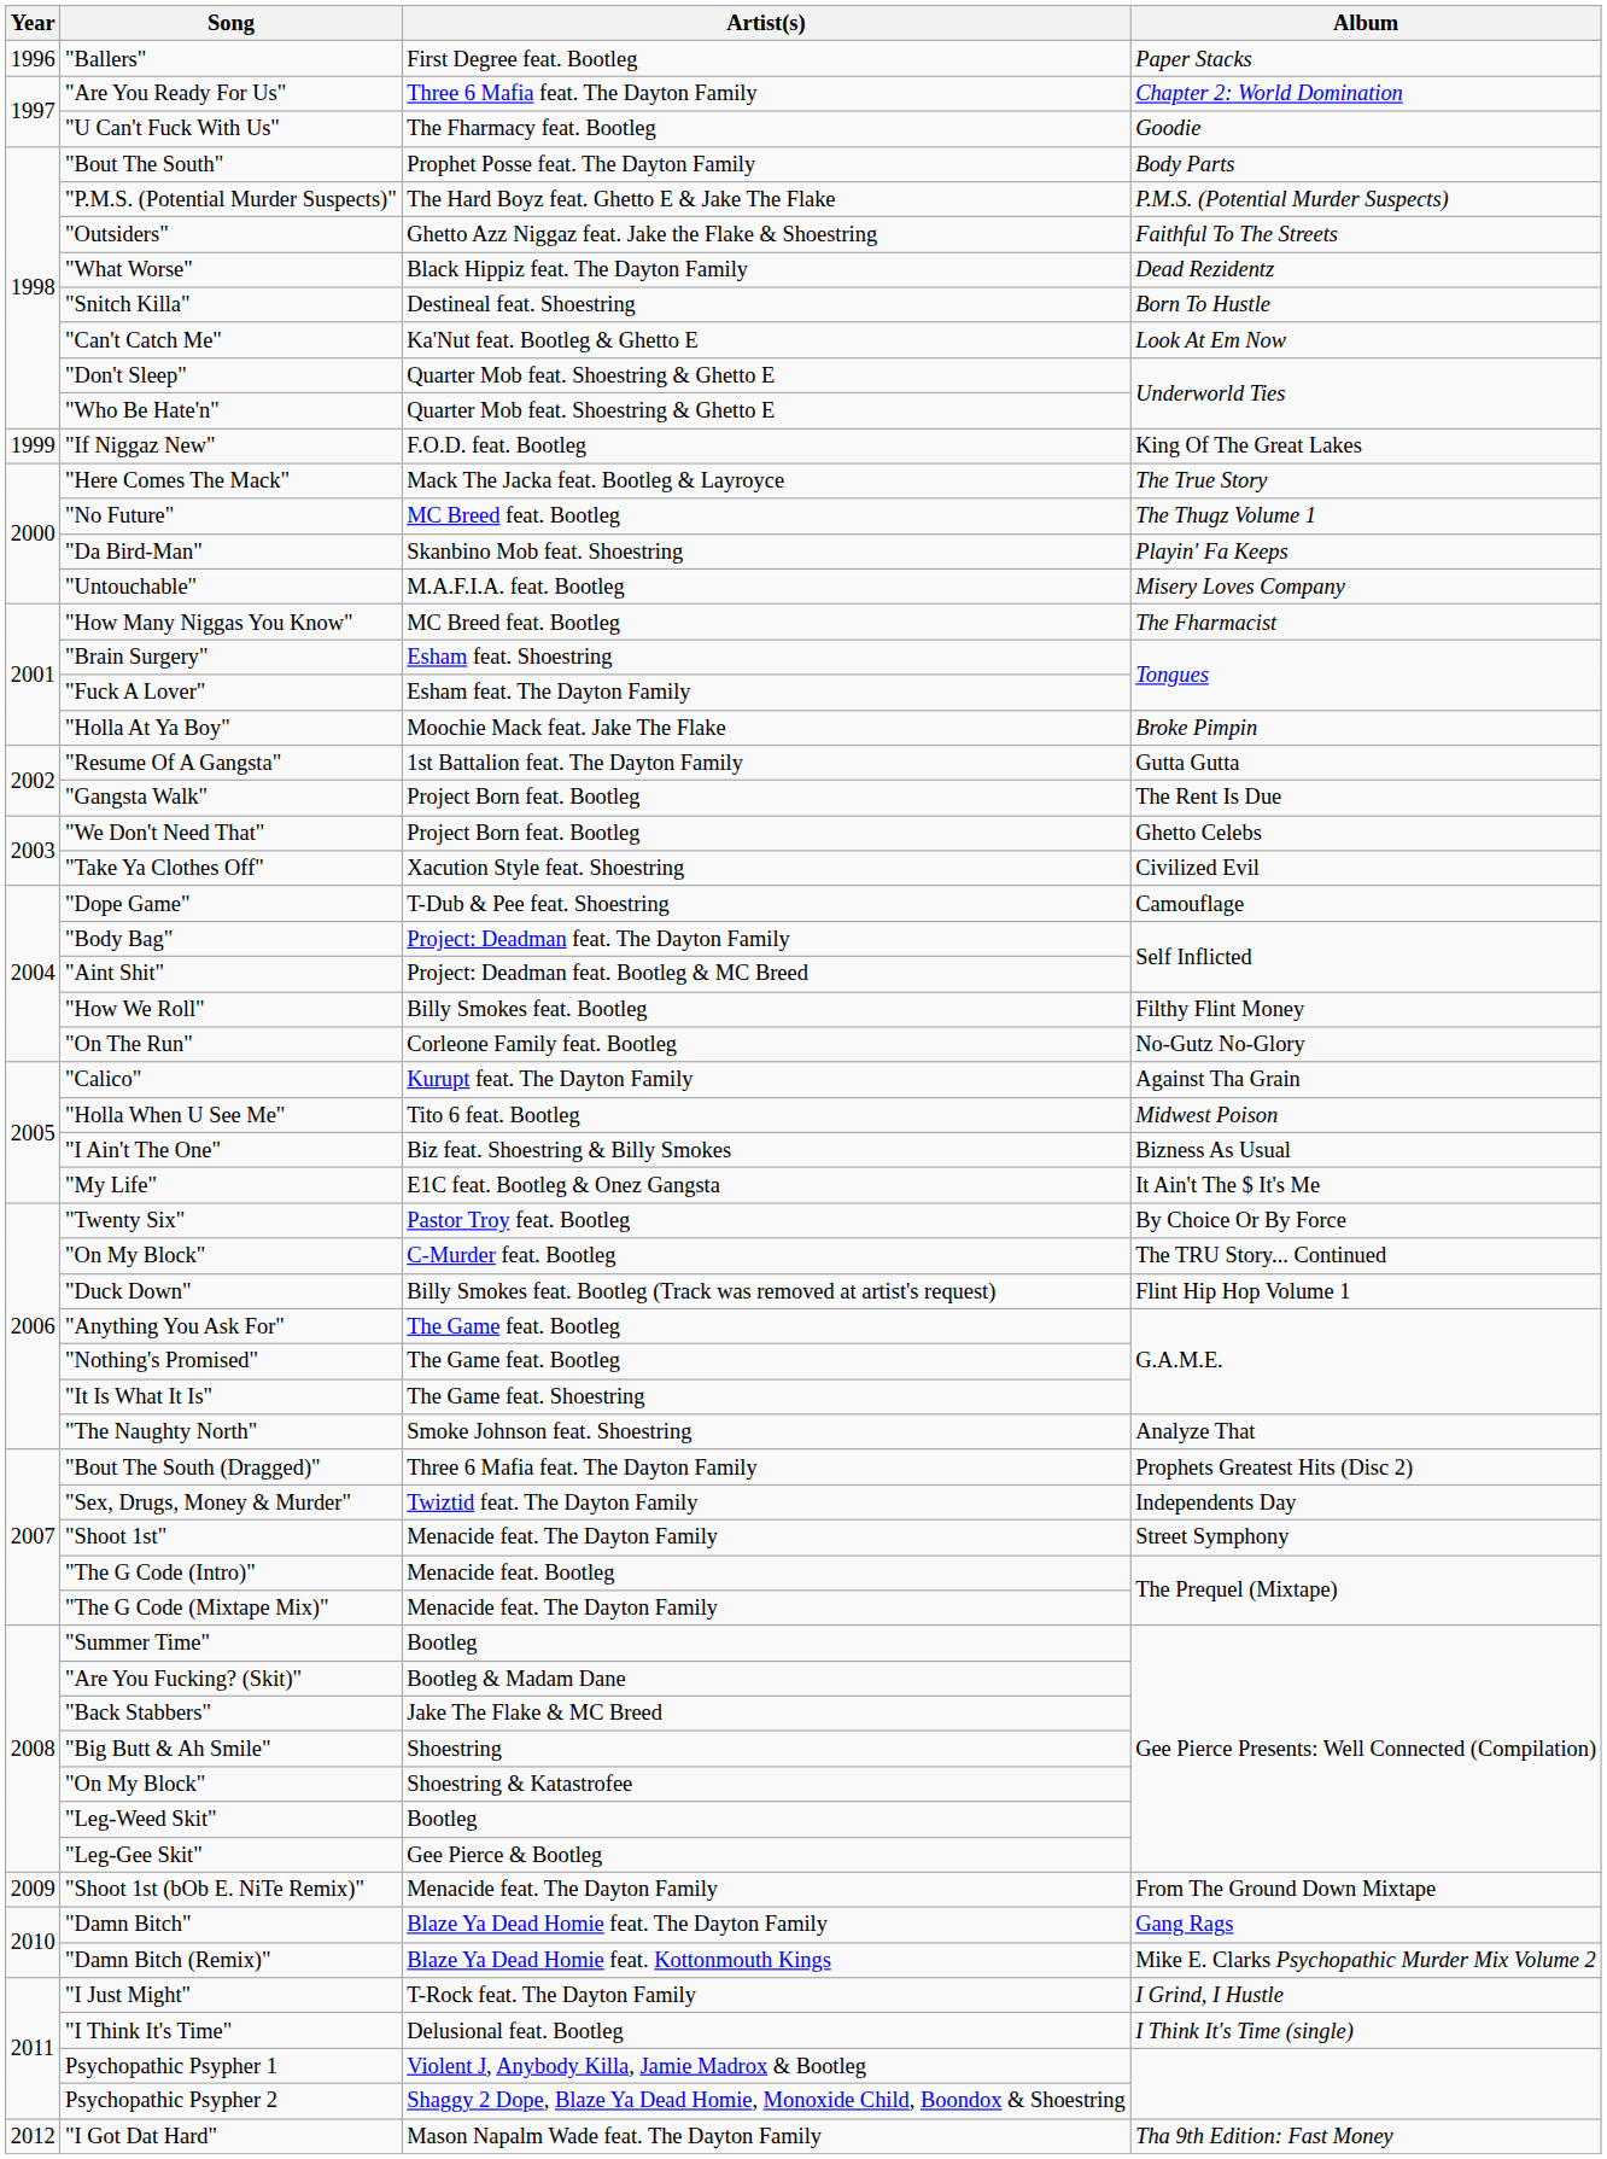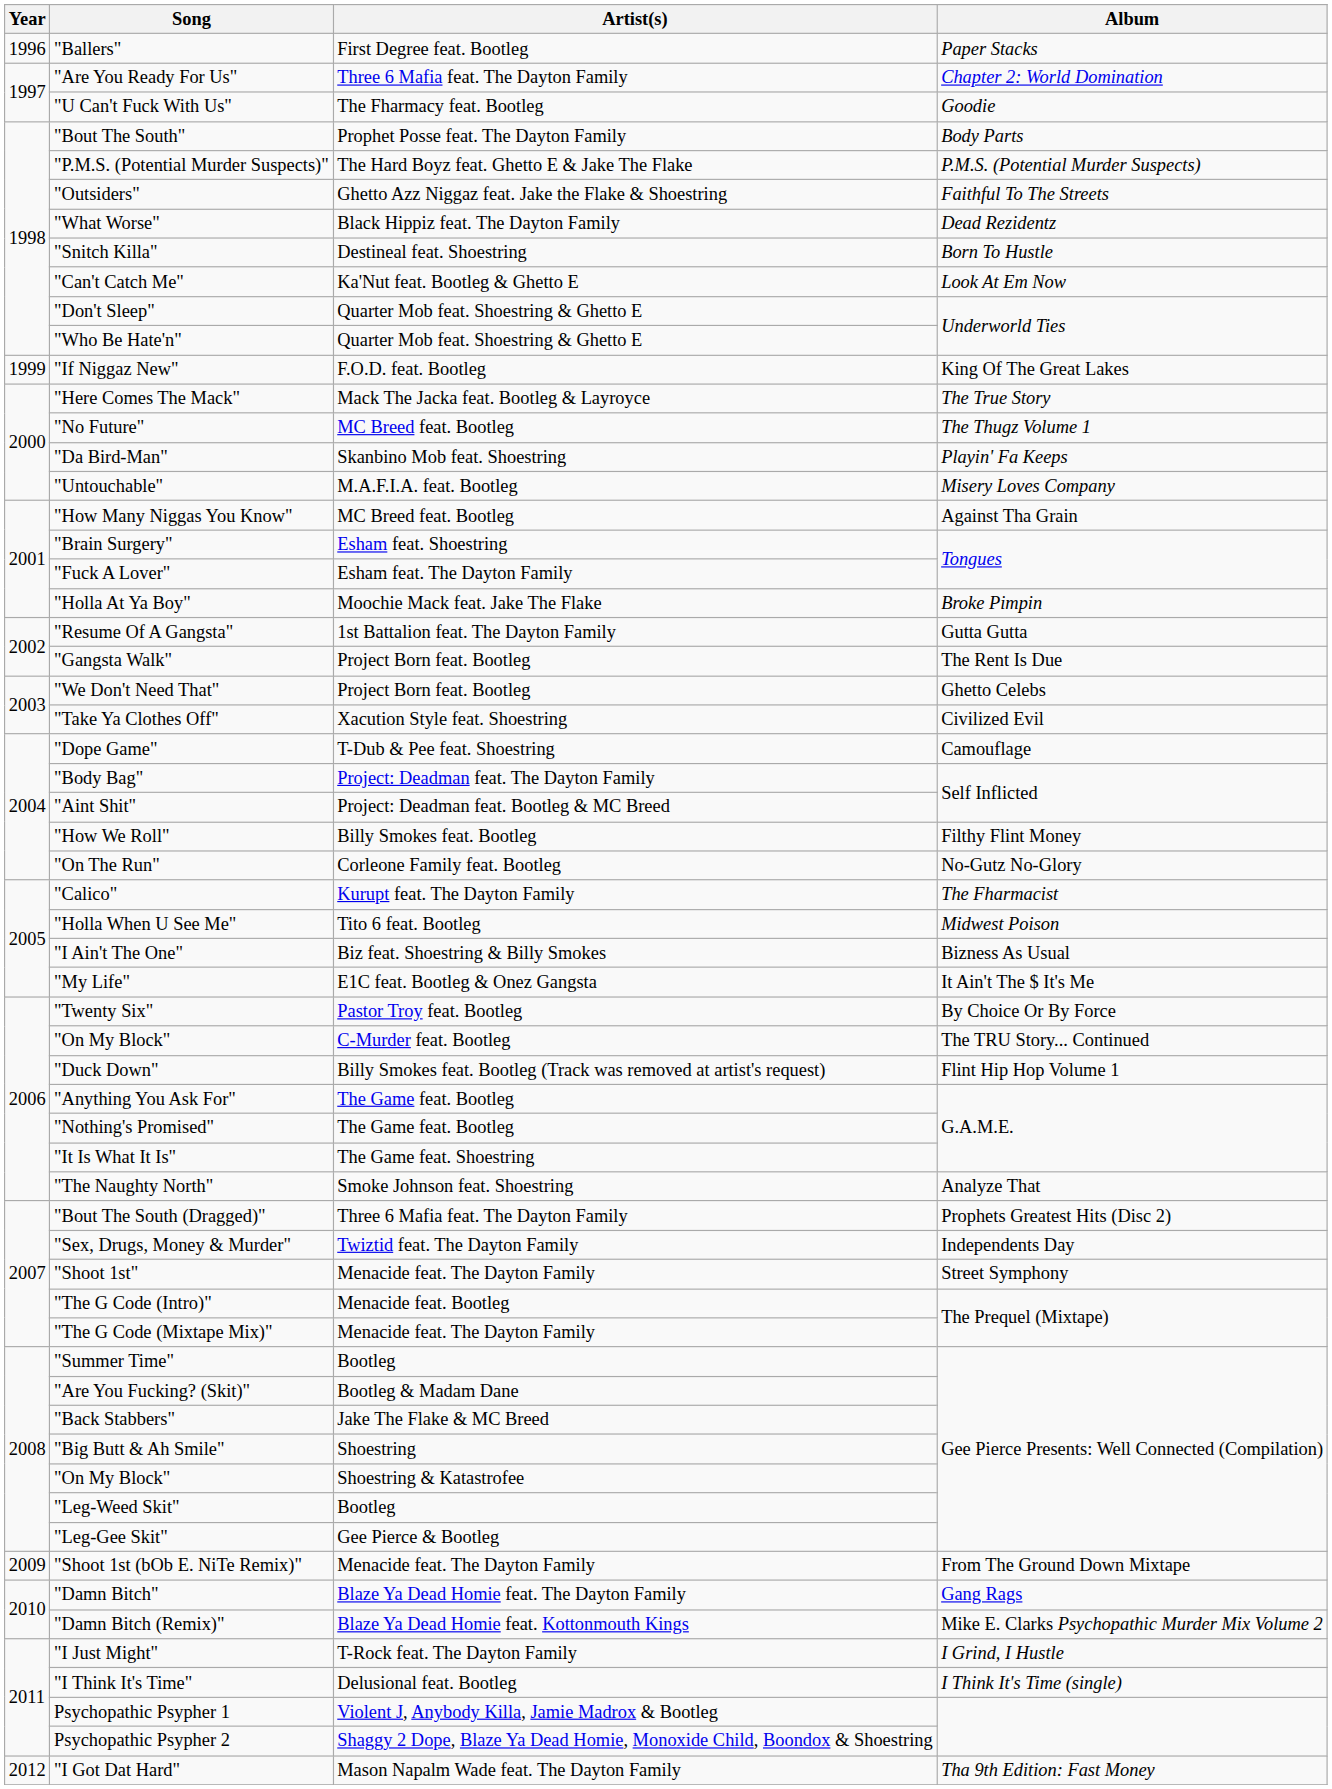"How Many Niggas You Know" | Album: The Fharmacist -> Against Tha Grain
"Calico" | Album: Against Tha Grain -> The Fharmacist
